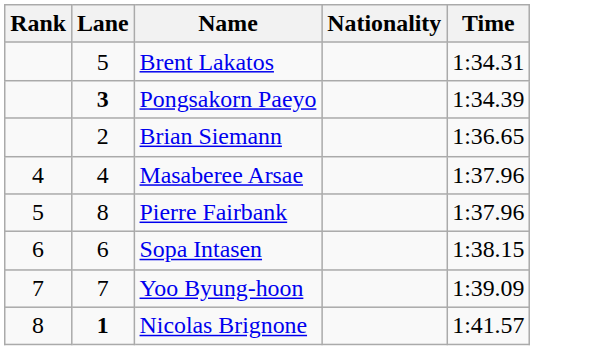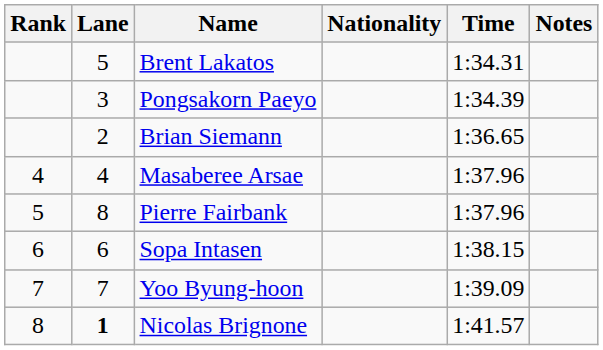+ column: Notes
Pongsakorn Paeyo | Lane: bold -> normal
